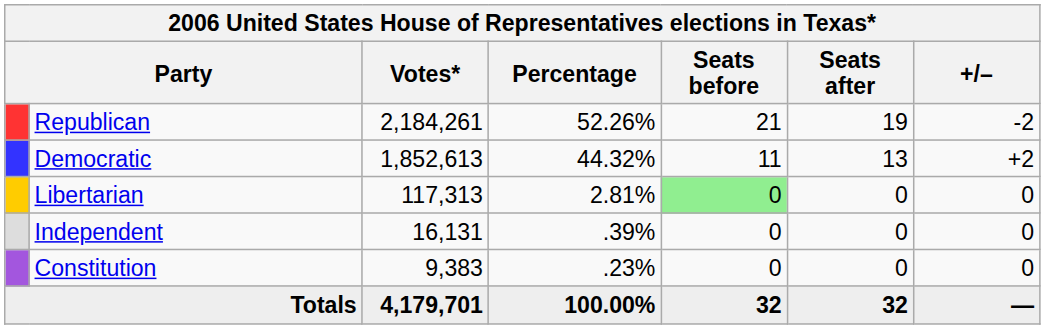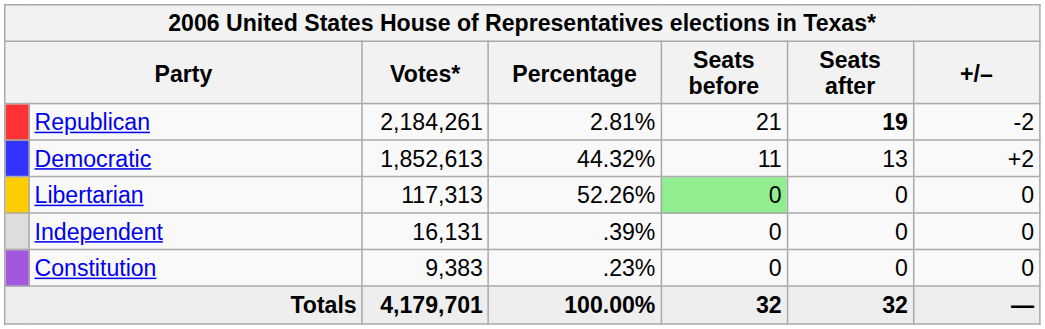Republican | Percentage: 52.26% -> 2.81%
Republican | Seats after: normal -> bold
Libertarian | Percentage: 2.81% -> 52.26%
